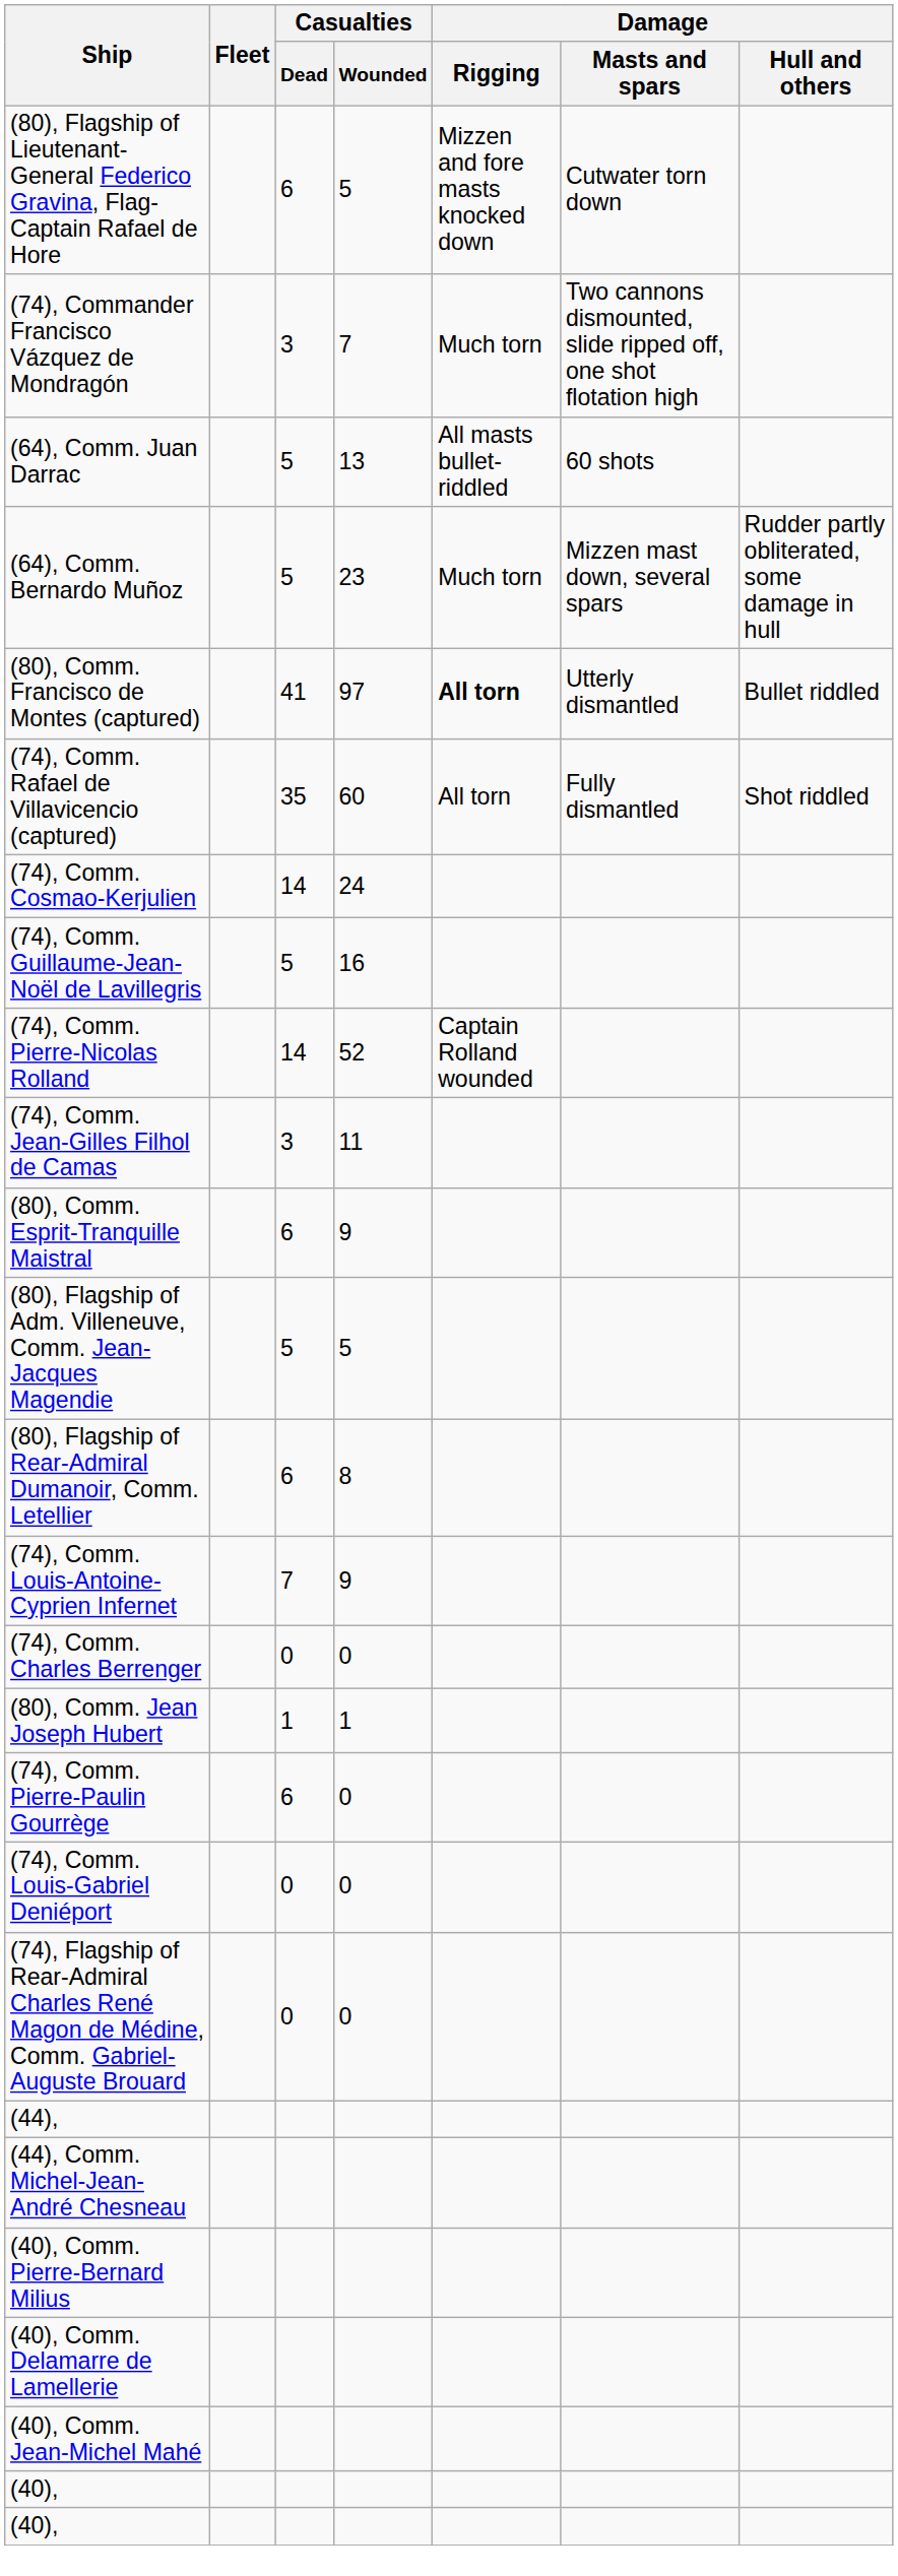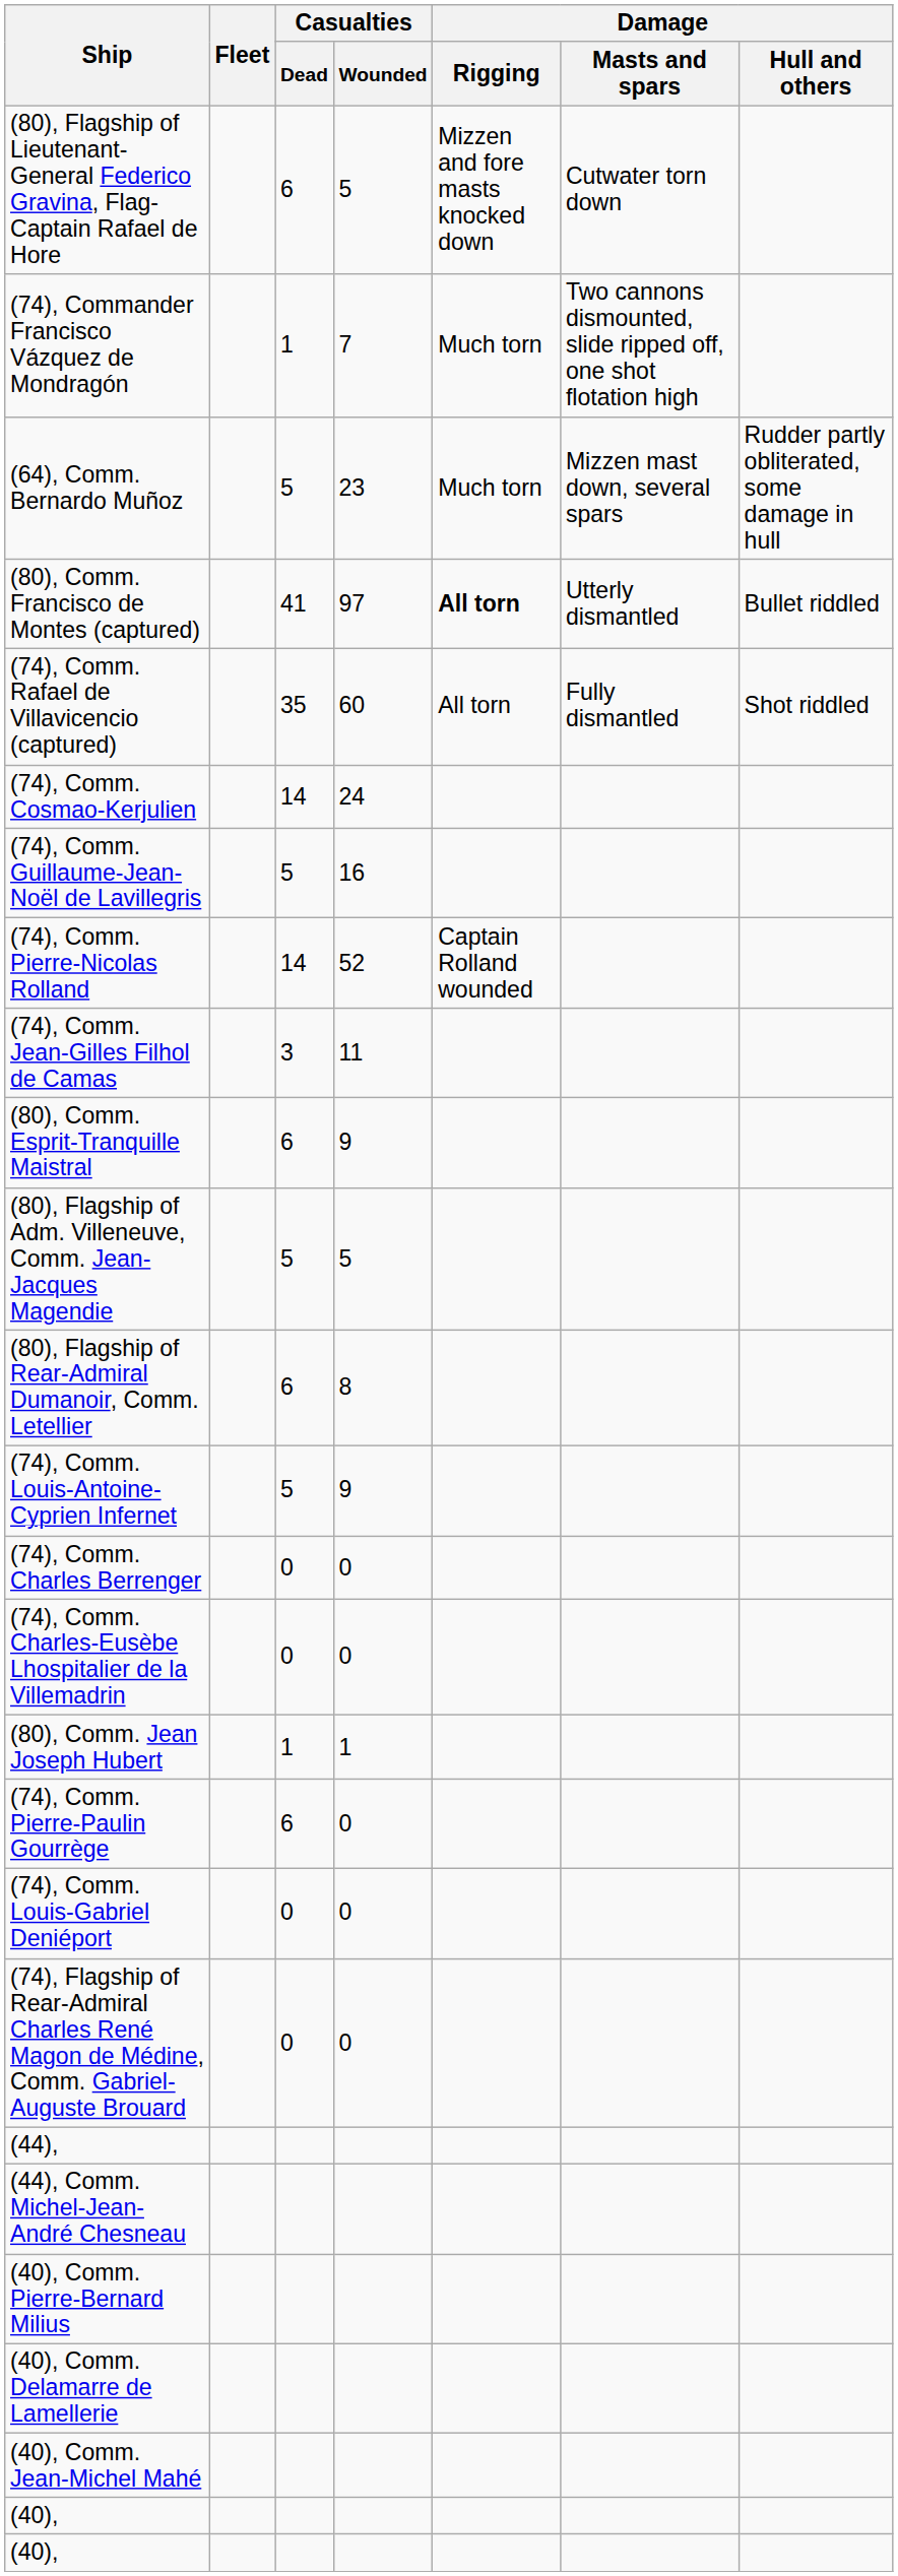(74), Commander Francisco Vázquez de Mondragón | Casualties / Dead: 3 -> 1
- row: (64), Comm. Juan Darrac | 5 | 13 | All masts bullet-riddled | 60 shots
(74), Comm. Louis-Antoine-Cyprien Infernet | Casualties / Dead: 7 -> 5
+ row: (74), Comm. Charles-Eusèbe Lhospitalier de la Villemadrin | 0 | 0
